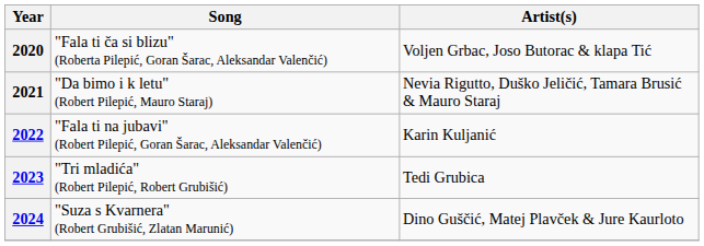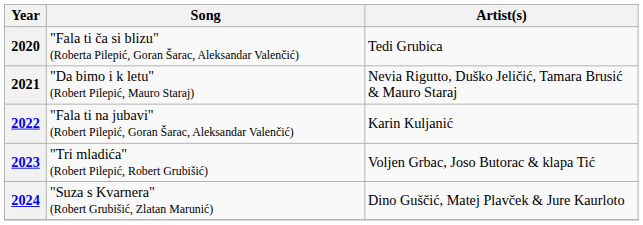2020 | Artist(s): Voljen Grbac, Joso Butorac & klapa Tić -> Tedi Grubica
2023 | Artist(s): Tedi Grubica -> Voljen Grbac, Joso Butorac & klapa Tić
